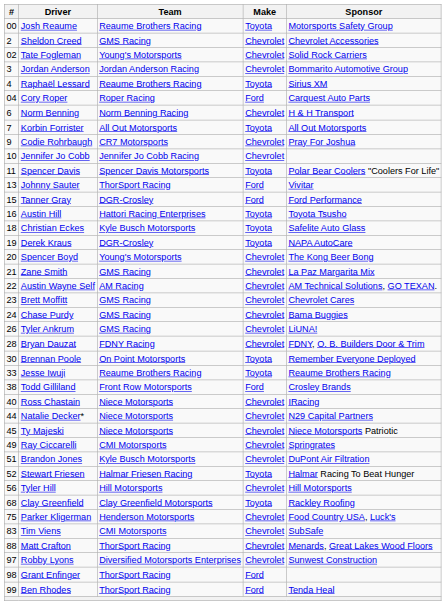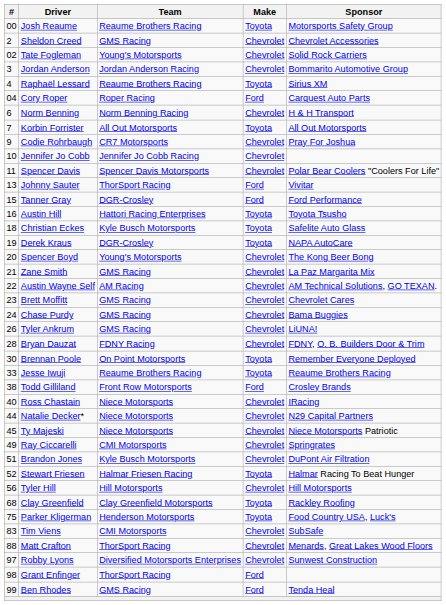Spencer Davis | Make: Toyota -> Chevrolet
Parker Kligerman | Make: Chevrolet -> Toyota
Ben Rhodes | Team: ThorSport Racing -> GMS Racing
